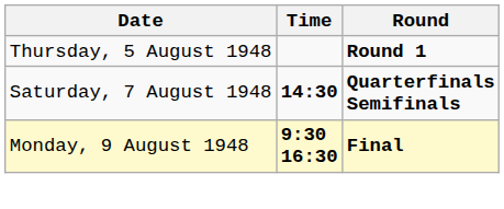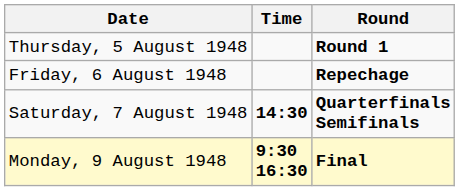+ row: Friday, 6 August 1948 | Repechage
